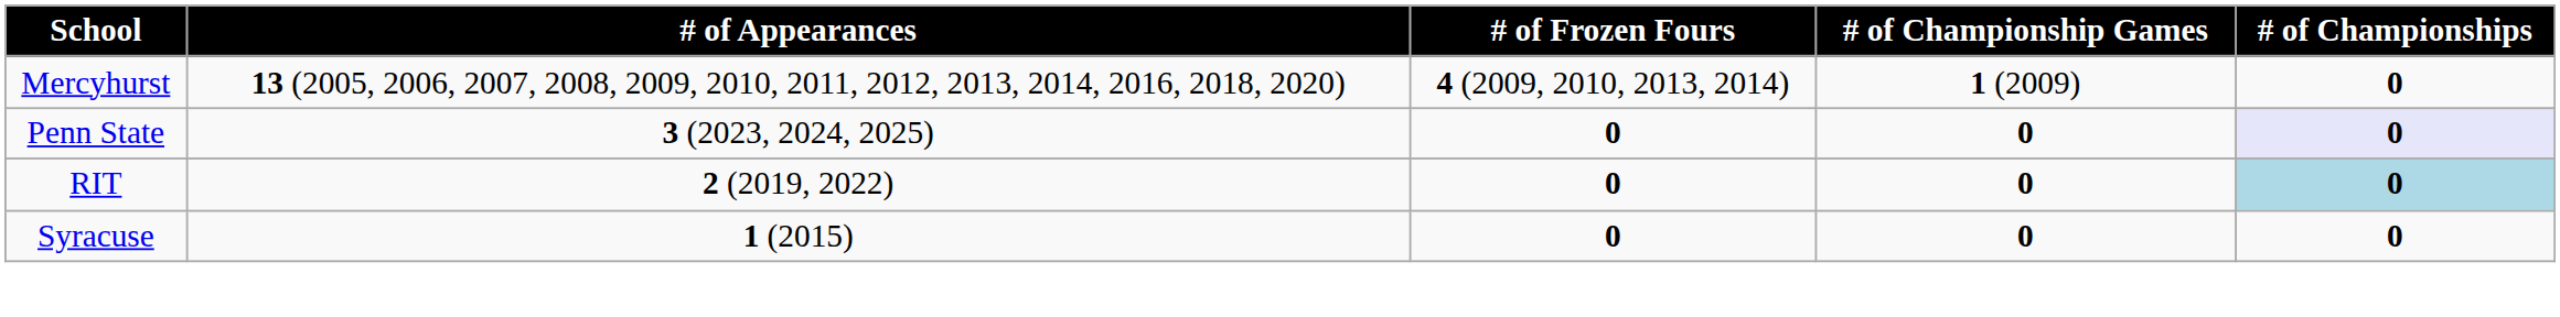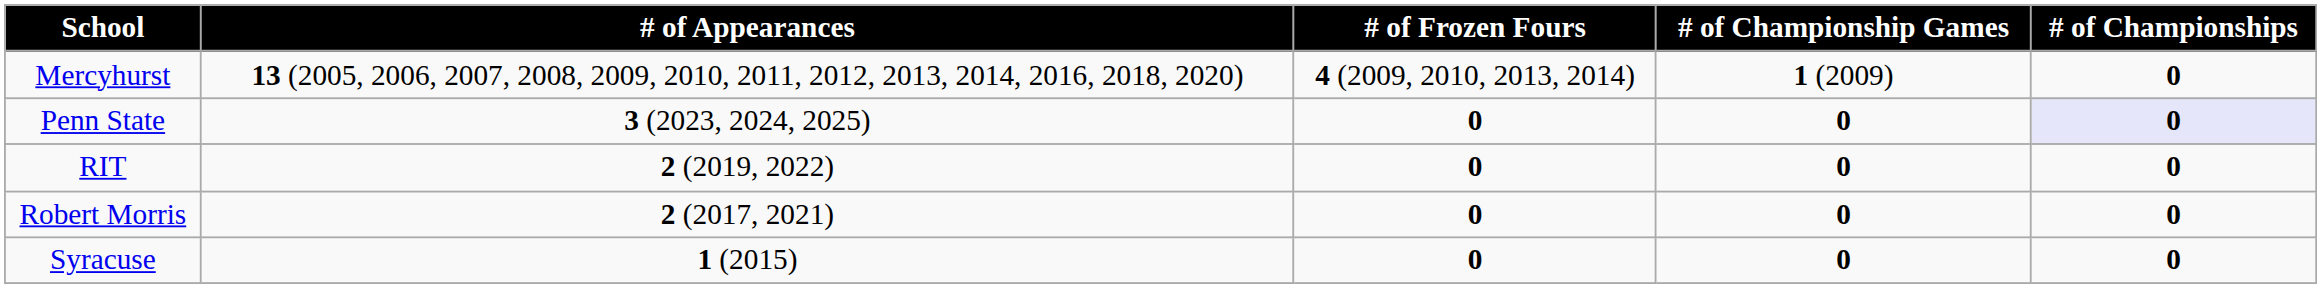RIT | # of Championships: lightblue background -> no background
+ row: Robert Morris | 2 (2017, 2021) | 0 | 0 | 0
